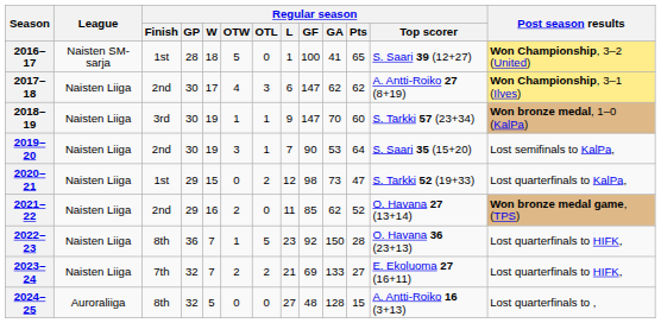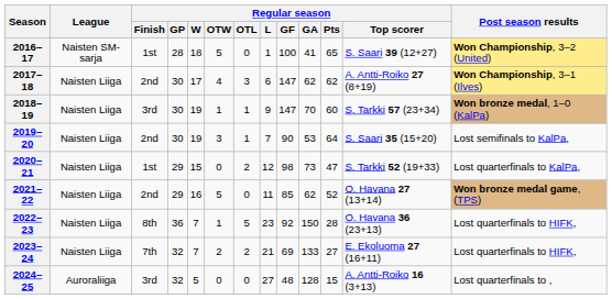2021–22 | Regular season / OTW: 2 -> 5
2024–25 | Regular season / Finish: 8th -> 3rd
